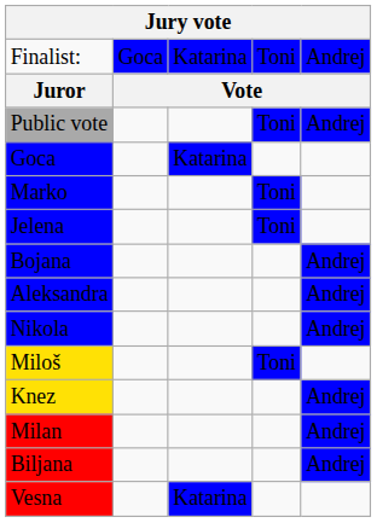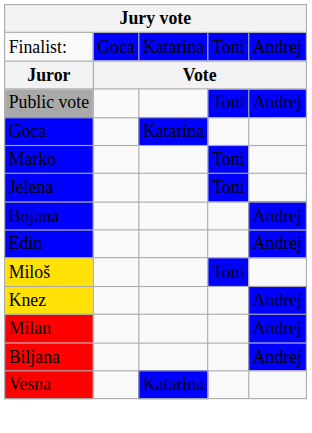- row: Aleksandra | Andrej
- row: Nikola | Andrej
+ row: Edin | Andrej
